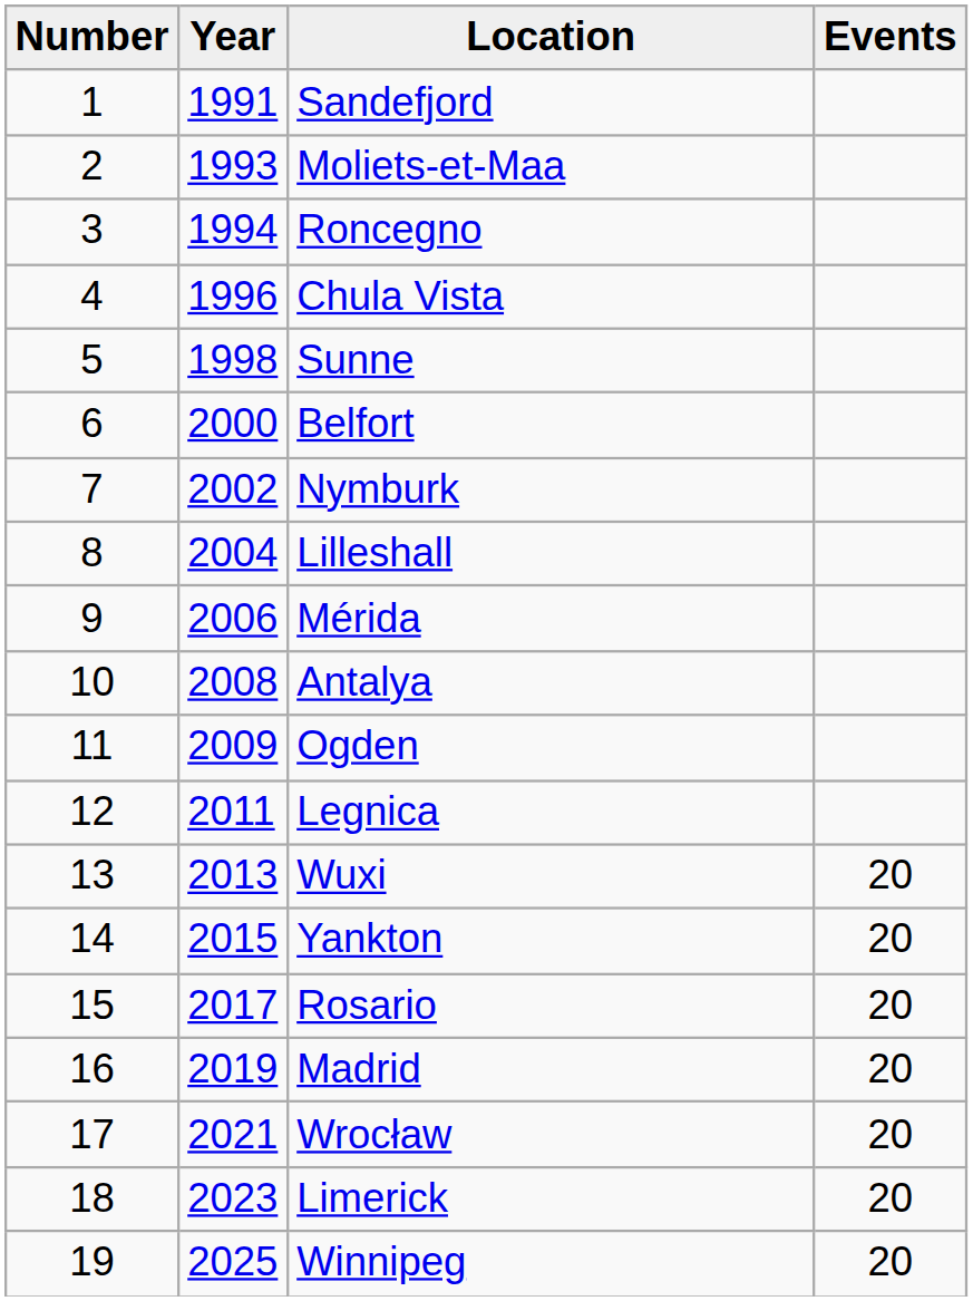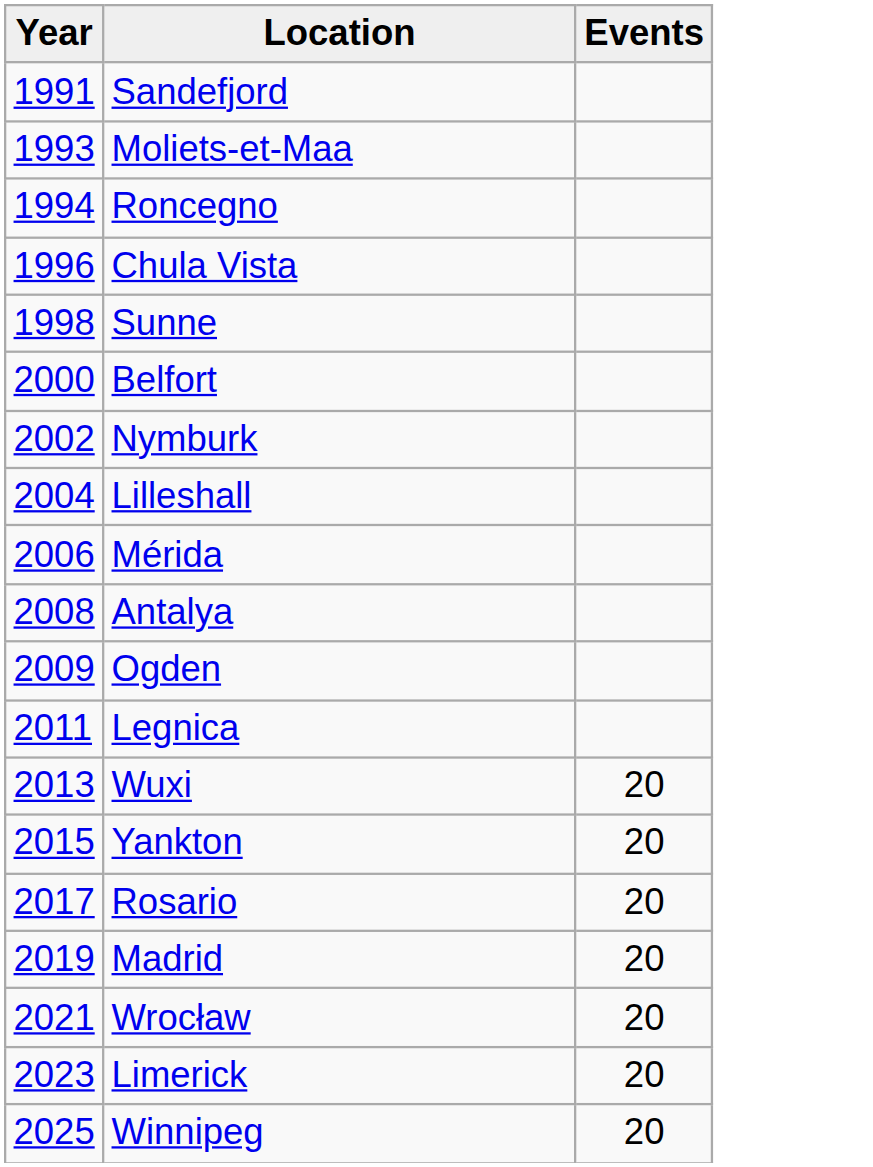- column: Number | 1 | 2 | 3 | 4 | 5 | 6 | 7 | 8 | 9 | 10 | 11 | 12 | 13 | 14 | 15 | 16 | 17 | 18 | 19
